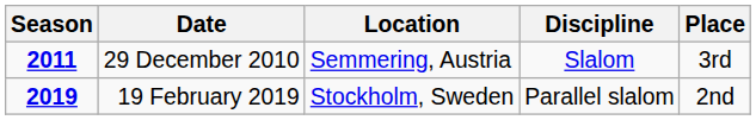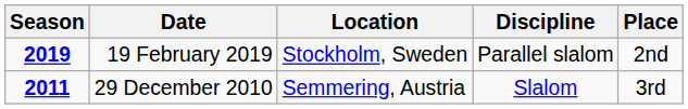rows swapped: 29 December 2010 <-> 19 February 2019
